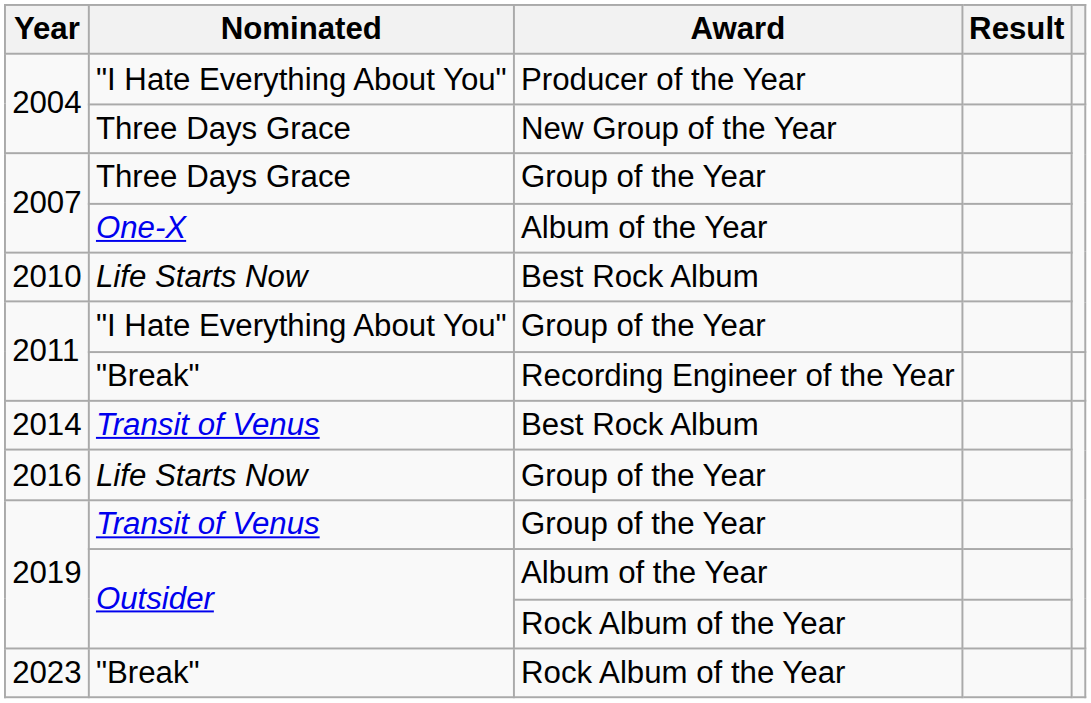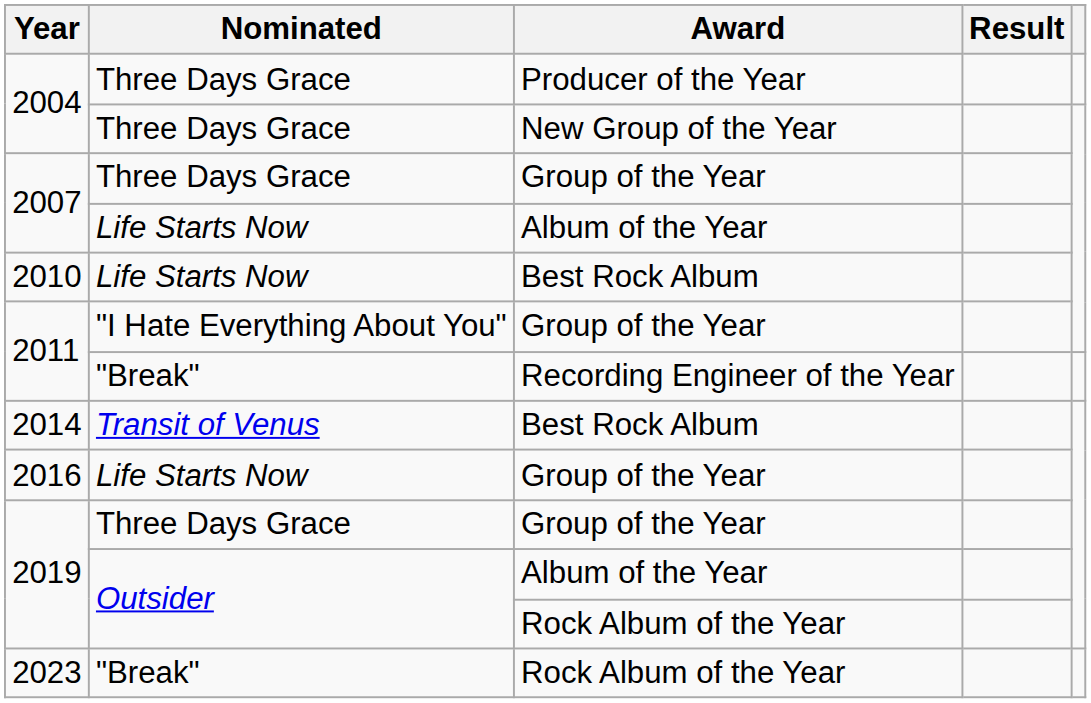2004 / Producer of the Year | Nominated: "I Hate Everything About You" -> Three Days Grace
2007 / Album of the Year | Nominated: One-X -> Life Starts Now
2019 / Group of the Year | Nominated: Transit of Venus -> Three Days Grace
